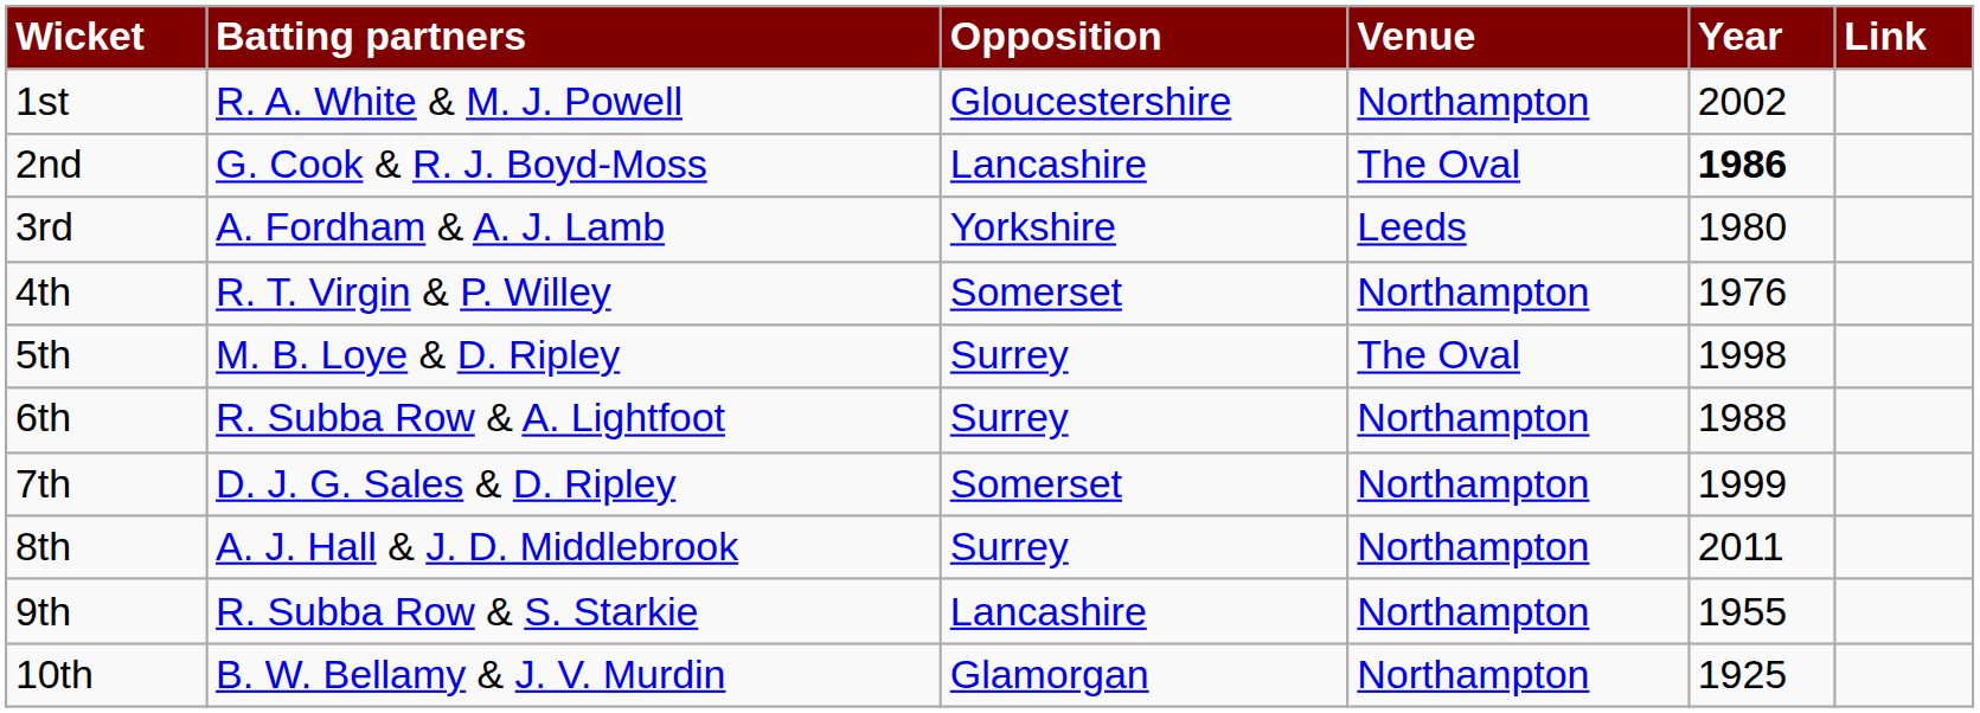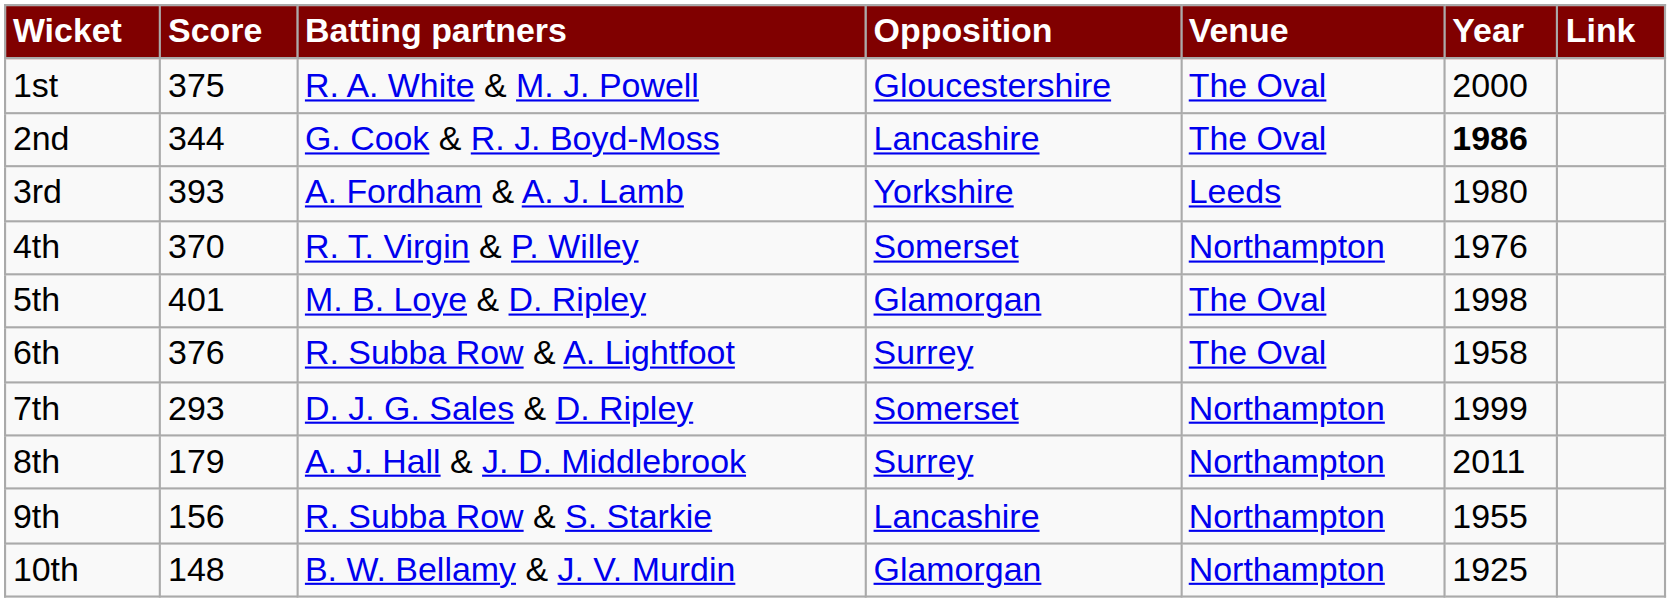+ column: Score | 375 | 344 | 393 | 370 | 401 | 376 | 293 | 179 | 156 | 148
1st | Venue: Northampton -> The Oval
1st | Year: 2002 -> 2000
5th | Opposition: Surrey -> Glamorgan
6th | Venue: Northampton -> The Oval
6th | Year: 1988 -> 1958
